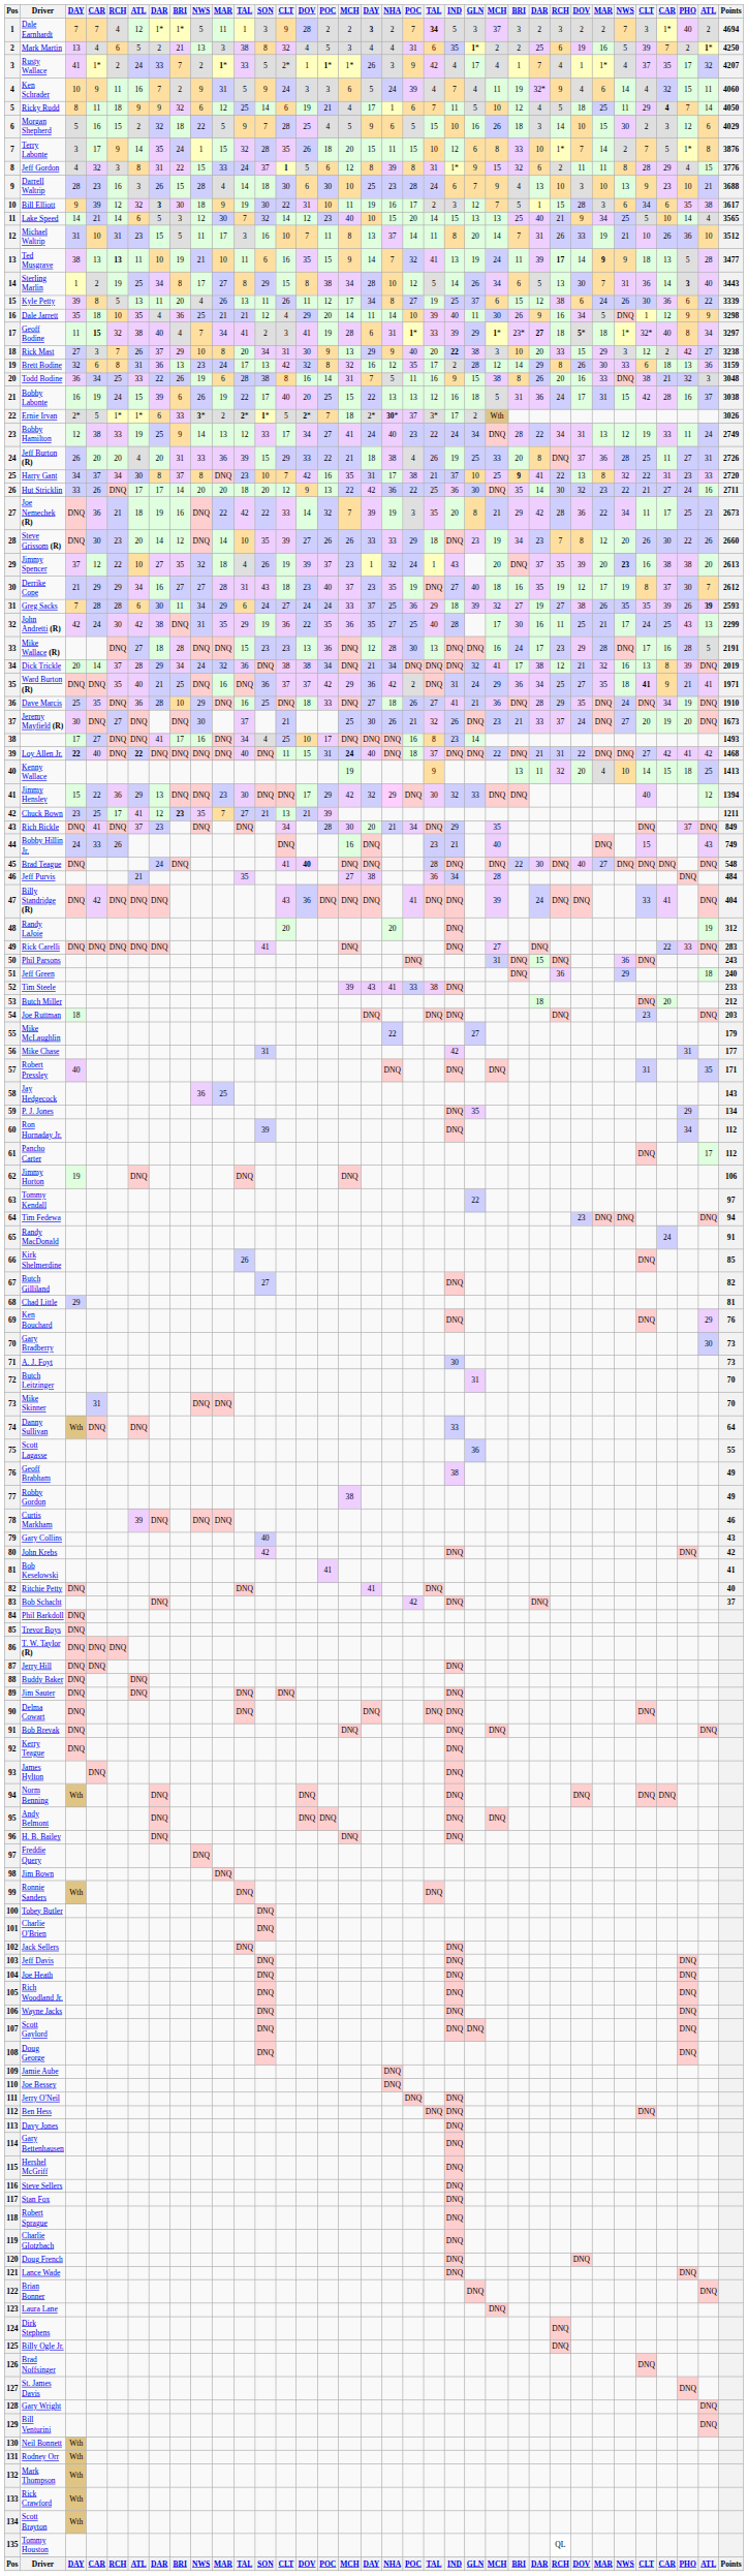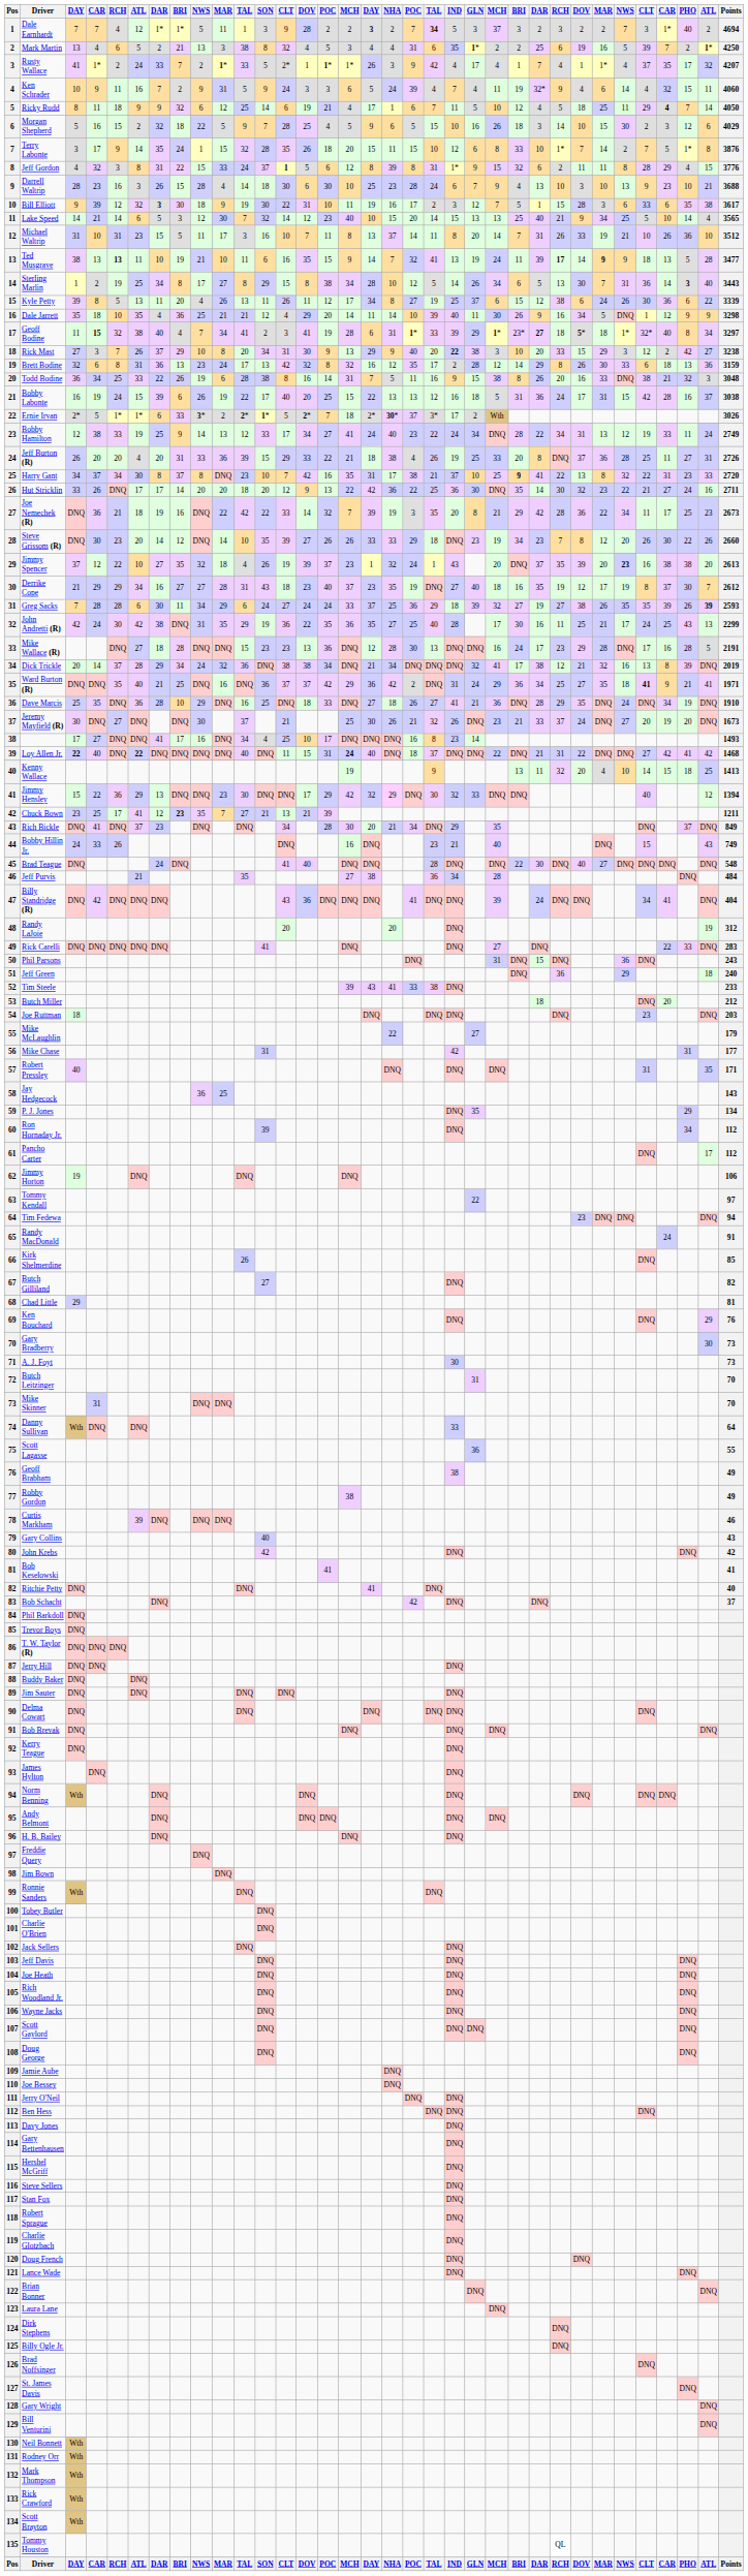Bill Elliott | column 30: 34 -> 33
Brad Teague | column 14: bold -> normal
Billy Standridge (R) | column 30: 33 -> 34
